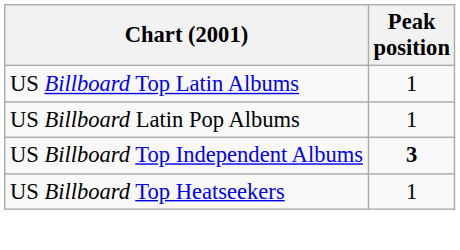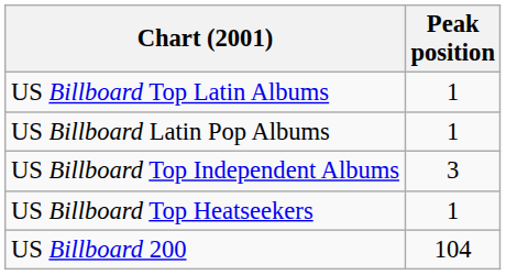US Billboard Top Independent Albums | Peak position: bold -> normal
+ row: US Billboard 200 | 104
